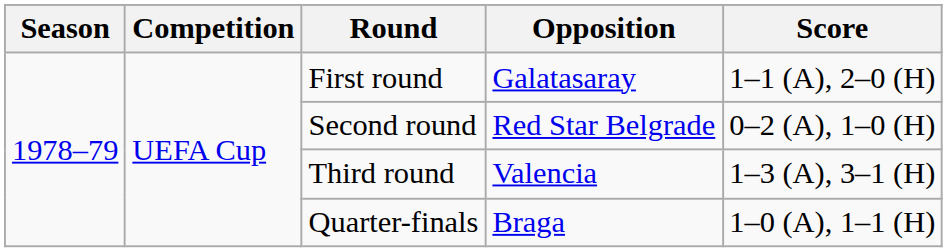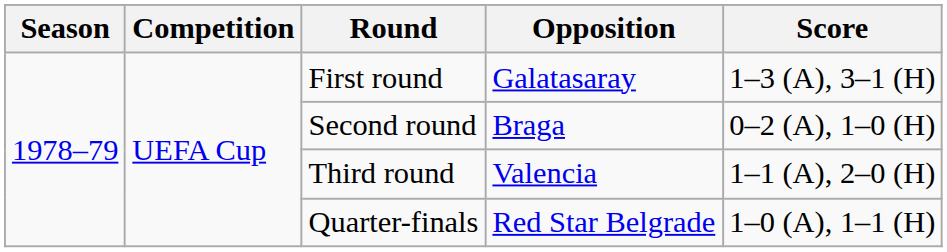First round | Score: 1–1 (A), 2–0 (H) -> 1–3 (A), 3–1 (H)
Second round | Opposition: Red Star Belgrade -> Braga
Third round | Score: 1–3 (A), 3–1 (H) -> 1–1 (A), 2–0 (H)
Quarter-finals | Opposition: Braga -> Red Star Belgrade
